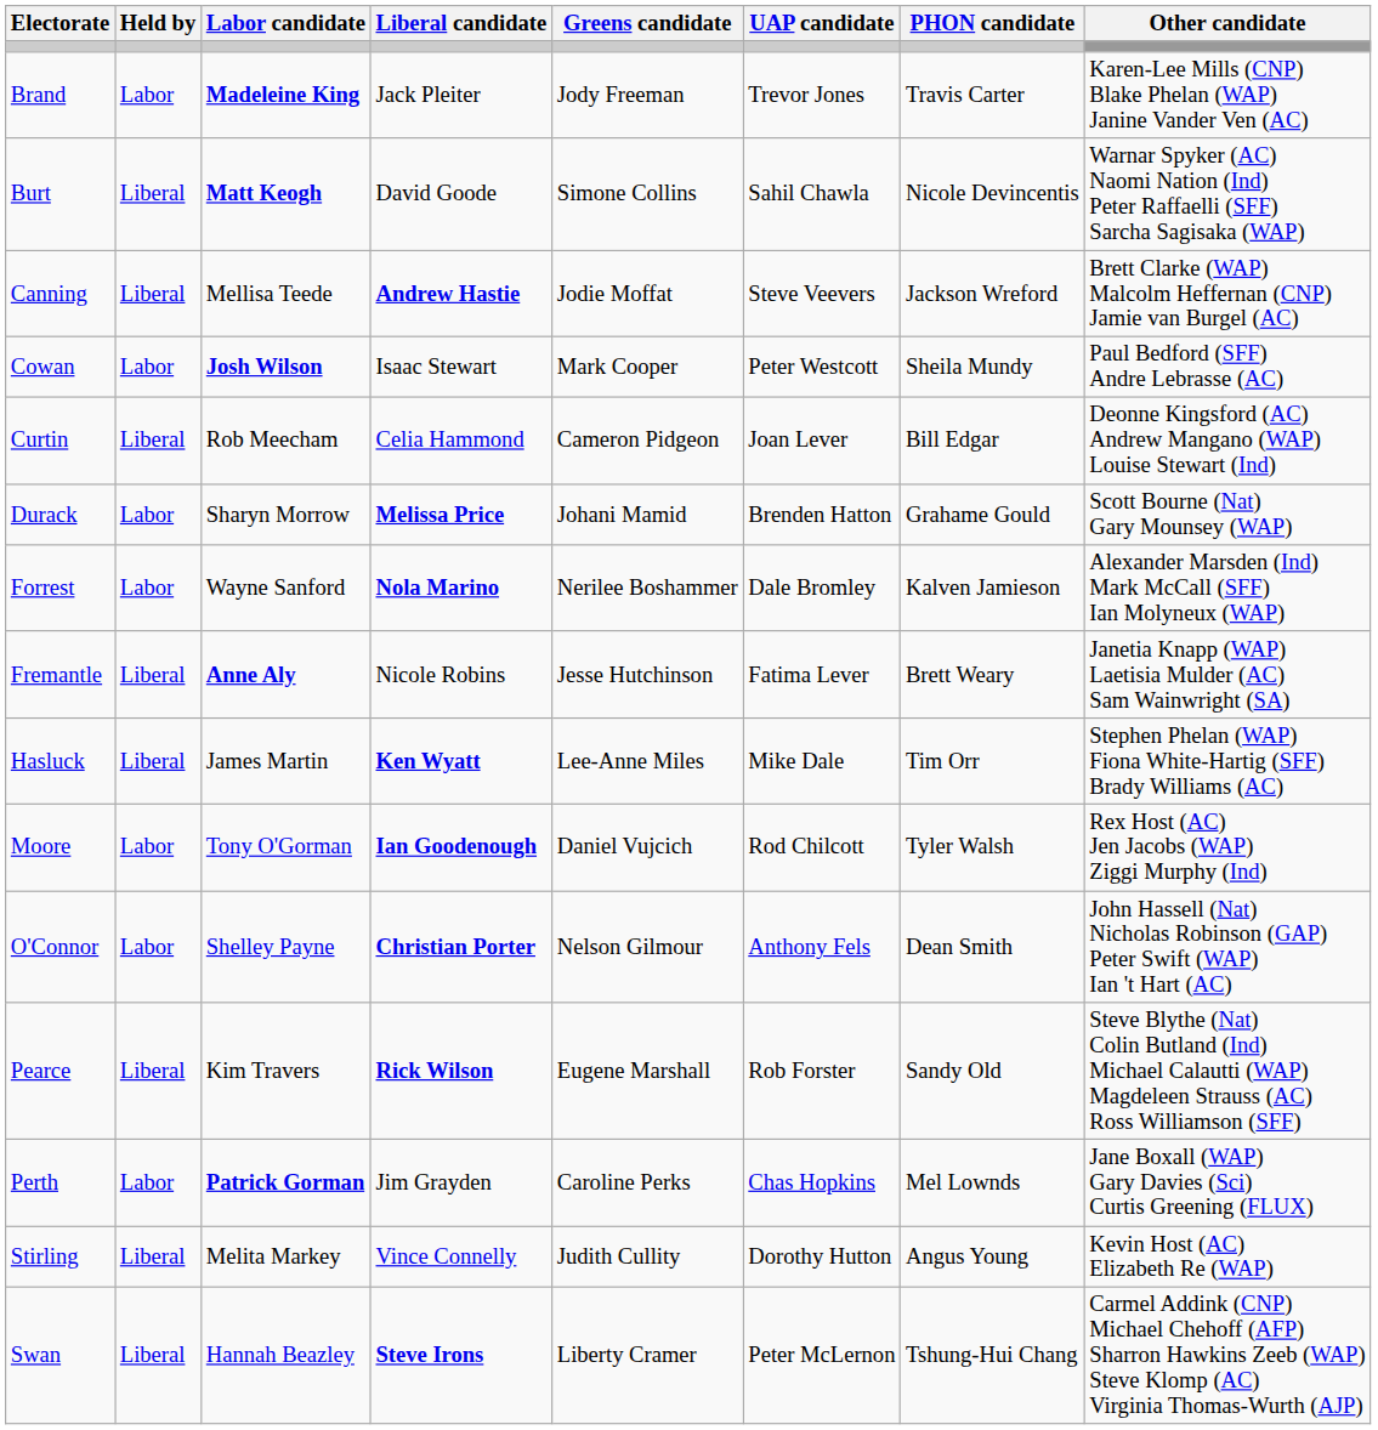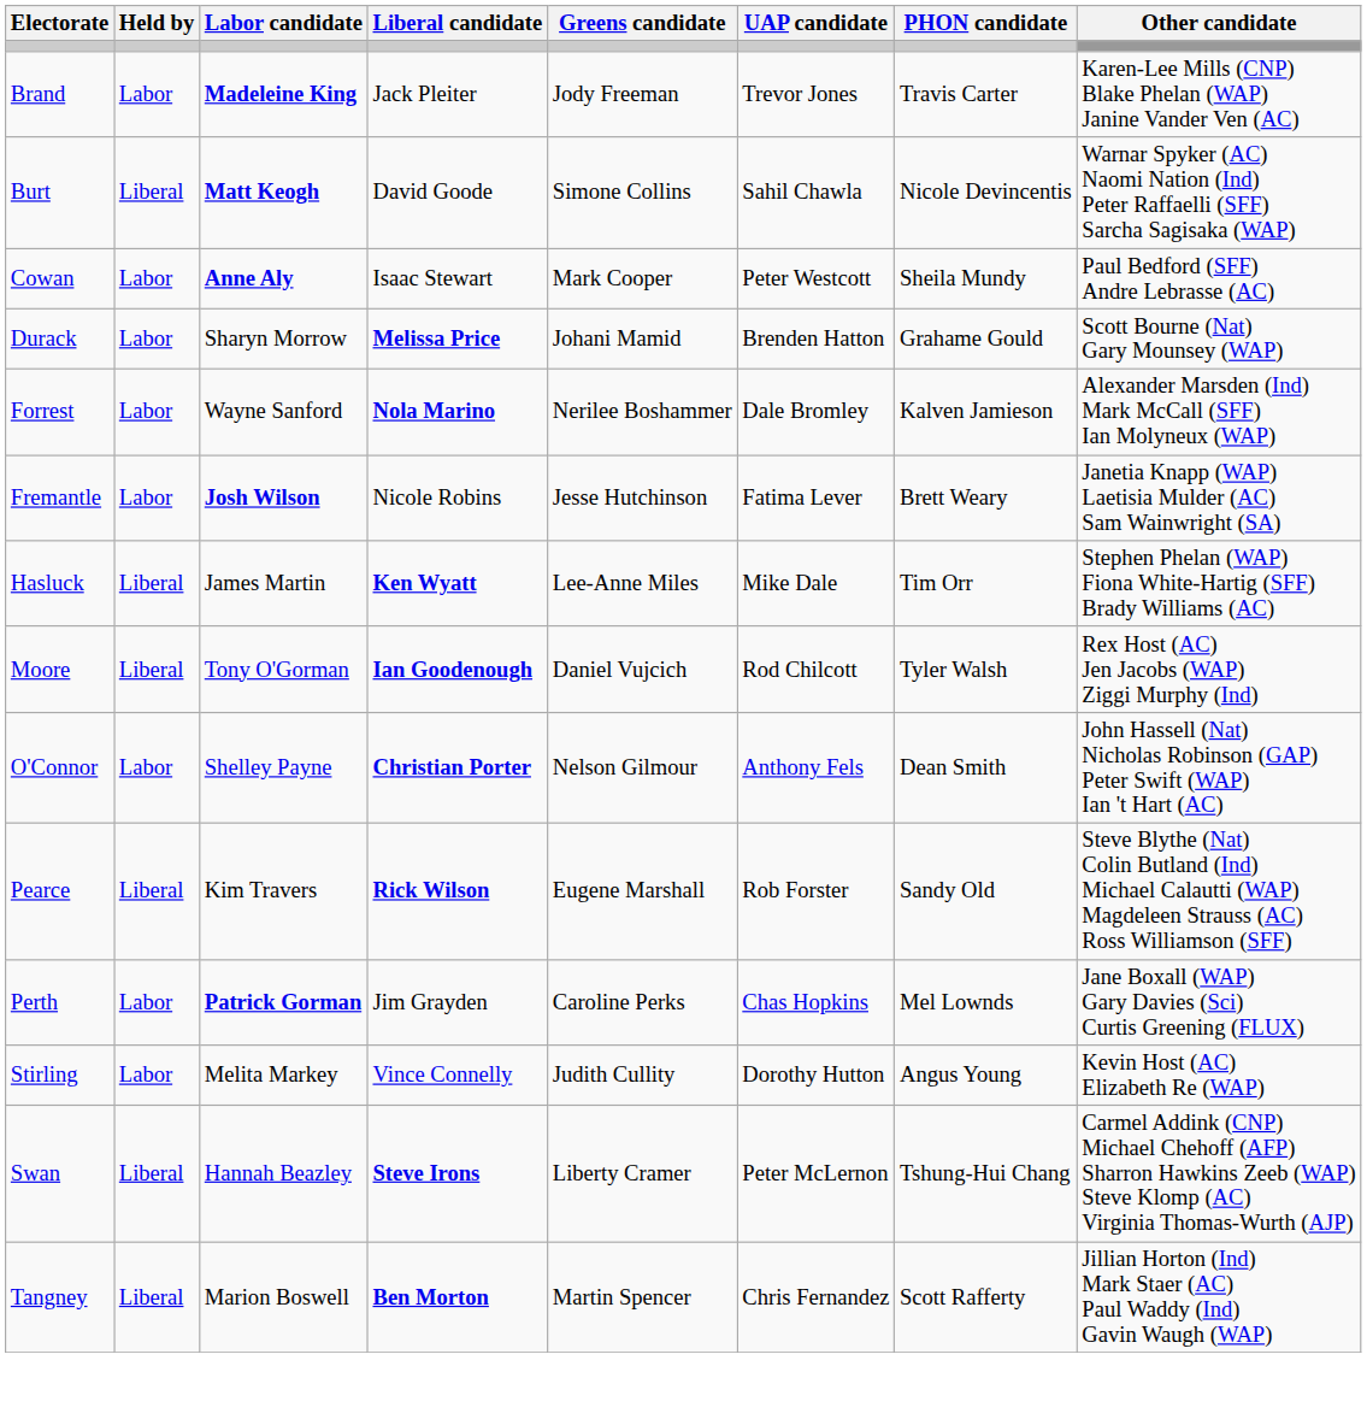- row: Canning | Liberal | Mellisa Teede | Andrew Hastie | Jodie Moffat | Steve Veevers | Jackson Wreford | Brett Clarke (WAP) Malcolm Heffernan (CNP) Jamie van Burgel (AC)
Cowan | Labor candidate: Josh Wilson -> Anne Aly
- row: Curtin | Liberal | Rob Meecham | Celia Hammond | Cameron Pidgeon | Joan Lever | Bill Edgar | Deonne Kingsford (AC) Andrew Mangano (WAP) Louise Stewart (Ind)
Fremantle | Held by: Liberal -> Labor
Fremantle | Labor candidate: Anne Aly -> Josh Wilson
Moore | Held by: Labor -> Liberal
Stirling | Held by: Liberal -> Labor
+ row: Tangney | Liberal | Marion Boswell | Ben Morton | Martin Spencer | Chris Fernandez | Scott Rafferty | Jillian Horton (Ind) Mark Staer (AC) Paul Waddy (Ind) Gavin Waugh (WAP)
